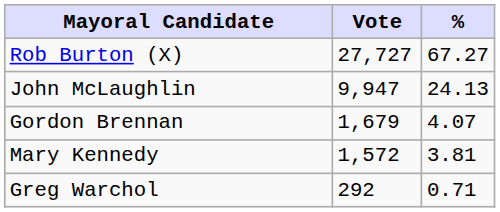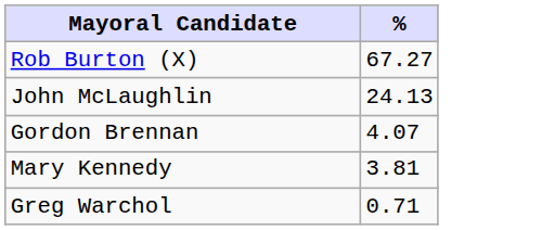- column: Vote | 27,727 | 9,947 | 1,679 | 1,572 | 292
